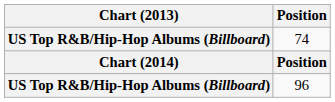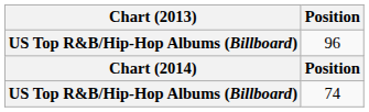rows swapped: 74 <-> 96
